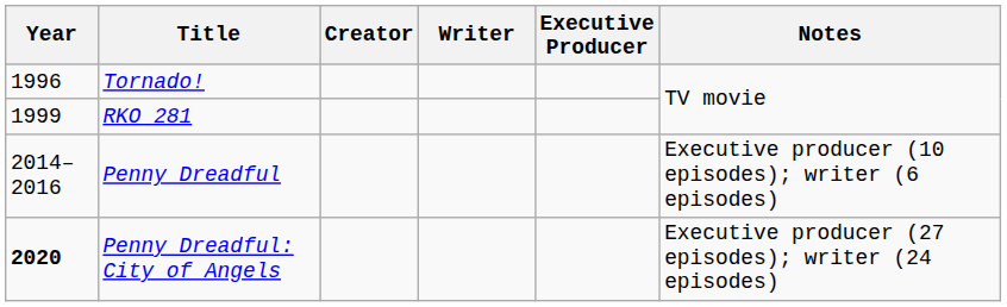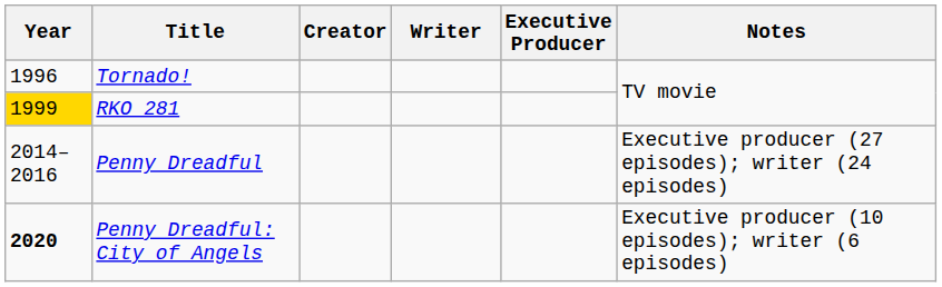RKO 281 | Year: no background -> gold background
Penny Dreadful | Notes: Executive producer (10 episodes); writer (6 episodes) -> Executive producer (27 episodes); writer (24 episodes)
Penny Dreadful: City of Angels | Notes: Executive producer (27 episodes); writer (24 episodes) -> Executive producer (10 episodes); writer (6 episodes)
